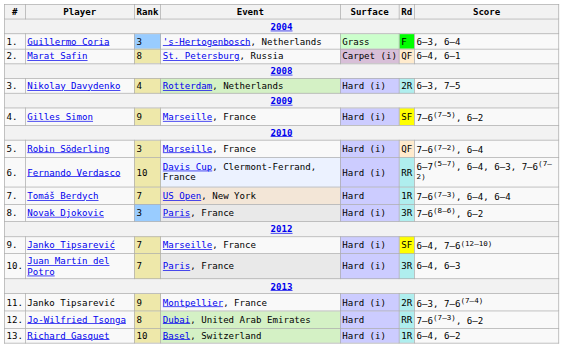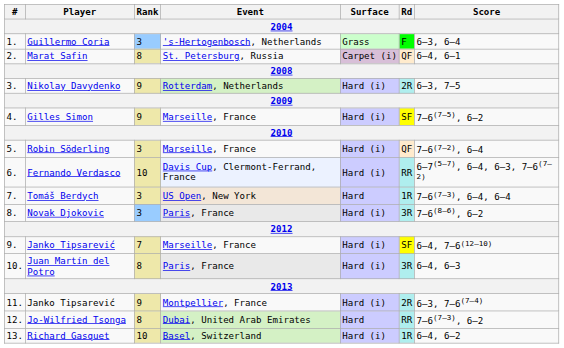Nikolay Davydenko | Rank: 4 -> 9
Tomáš Berdych | Rank: 7 -> 3
Juan Martín del Potro | Rank: 7 -> 8
